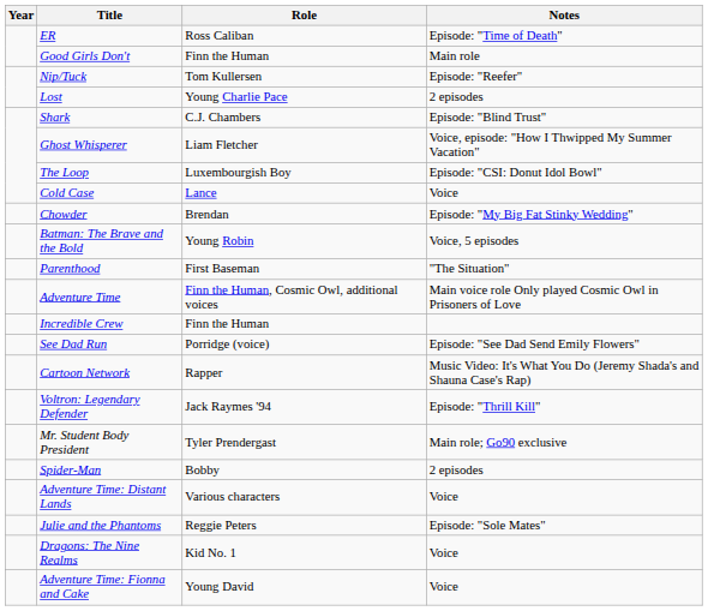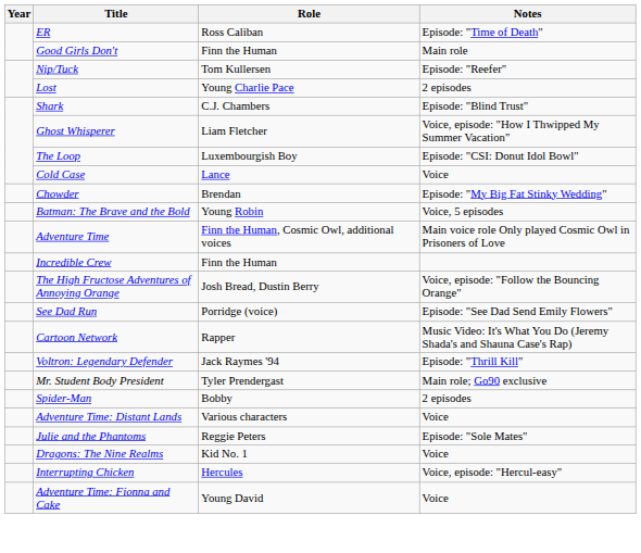- row: Parenthood | First Baseman | "The Situation"
+ row: The High Fructose Adventures of Annoying Orange | Josh Bread, Dustin Berry | Voice, episode: "Follow the Bouncing Orange"
+ row: Interrupting Chicken | Hercules | Voice, episode: "Hercul-easy"
